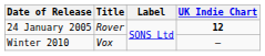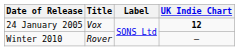24 January 2005 | Title: Rover -> Vox
Winter 2010 | Title: Vox -> Rover
